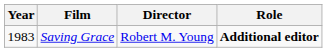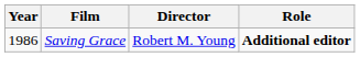Saving Grace | Year: 1983 -> 1986
